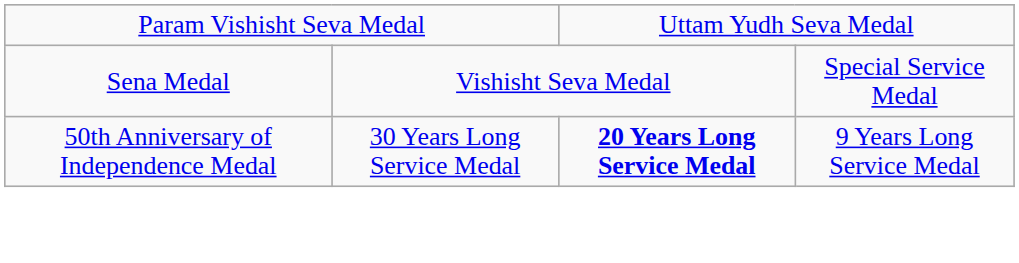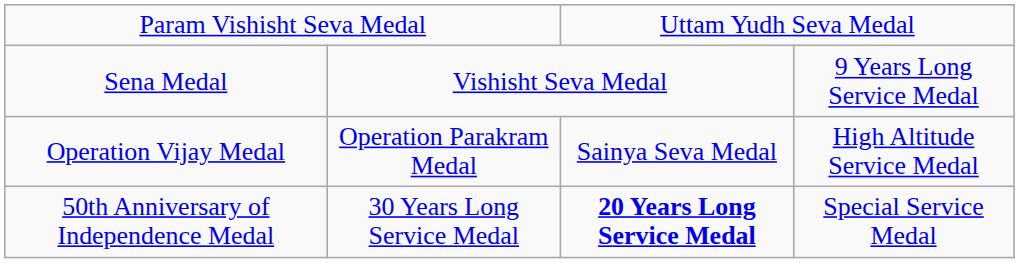Sena Medal | column 4: Special Service Medal -> 9 Years Long Service Medal
+ row: Operation Vijay Medal | Operation Parakram Medal | Sainya Seva Medal | High Altitude Service Medal
50th Anniversary of Independence Medal | column 4: 9 Years Long Service Medal -> Special Service Medal
